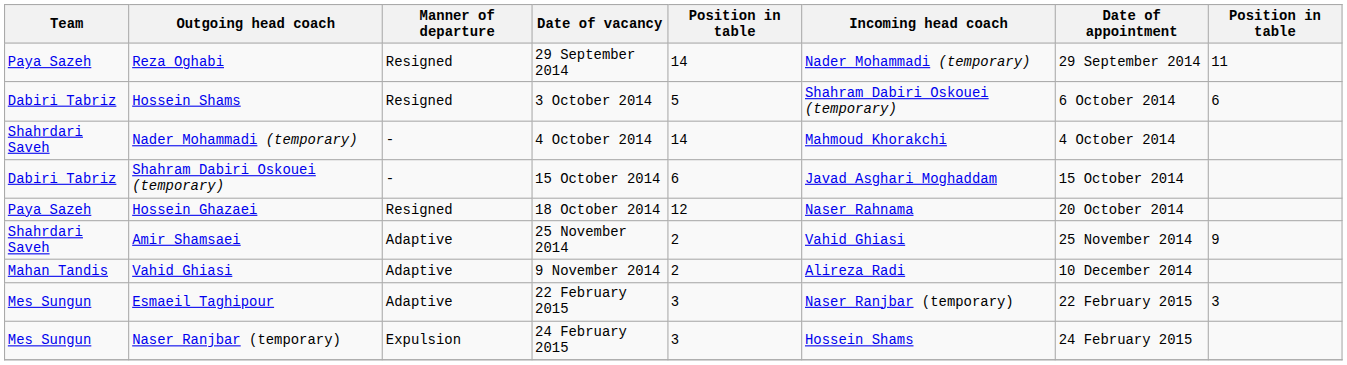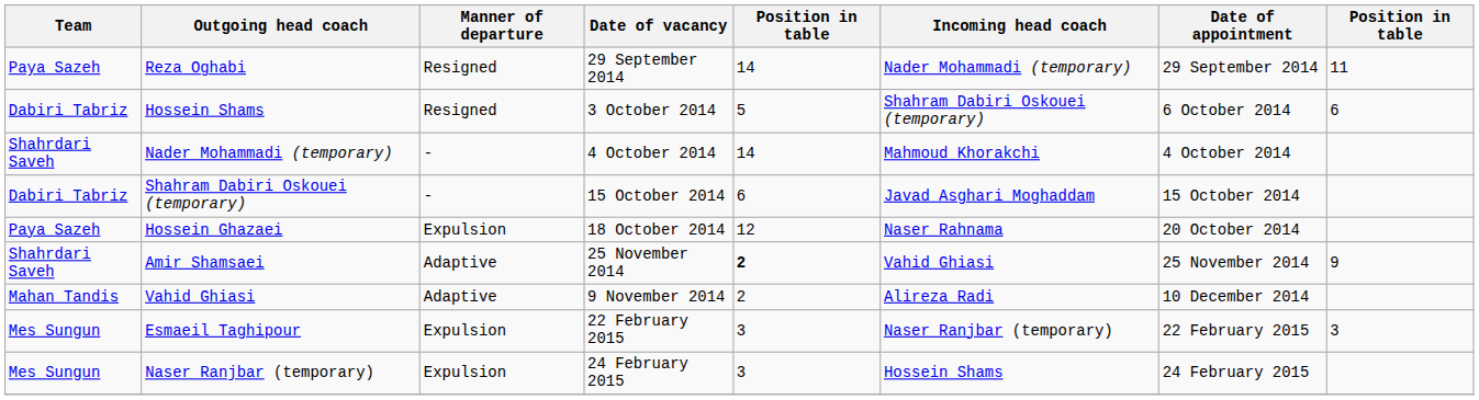Hossein Ghazaei | Manner of departure: Resigned -> Expulsion
Amir Shamsaei | column 5: normal -> bold
Esmaeil Taghipour | Manner of departure: Adaptive -> Expulsion
